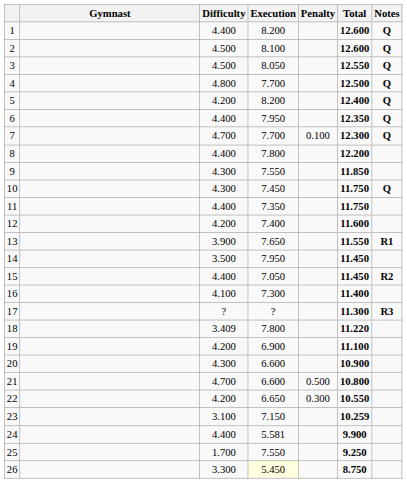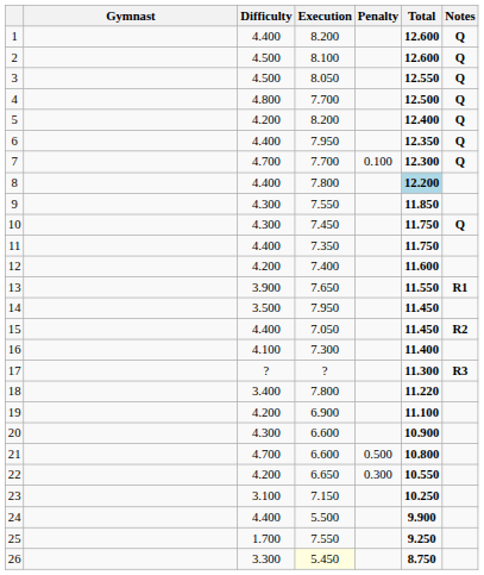8 | Total: no background -> lightblue background
18 | Difficulty: 3.409 -> 3.400
23 | Total: 10.259 -> 10.250
24 | Execution: 5.581 -> 5.500
